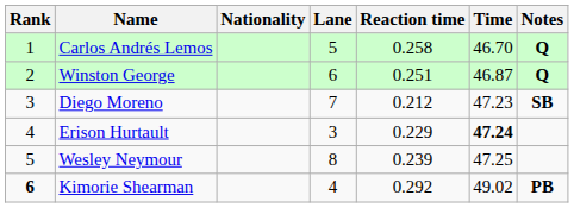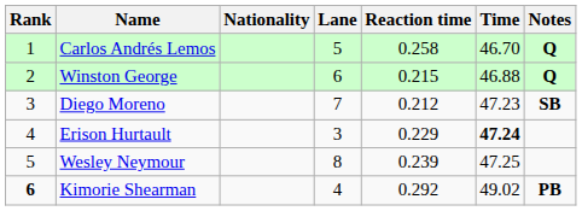Winston George | Reaction time: 0.251 -> 0.215
Winston George | Time: 46.87 -> 46.88
